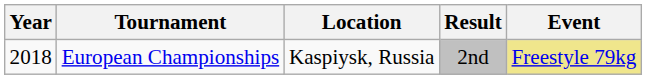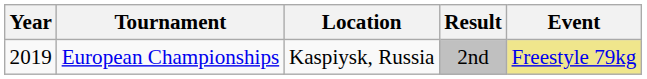European Championships | Year: 2018 -> 2019
